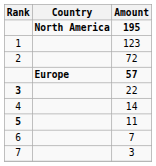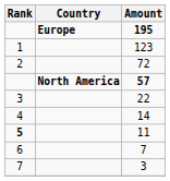195 | Country: North America -> Europe
57 | Country: Europe -> North America
22 | Rank: bold -> normal
